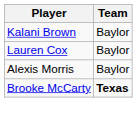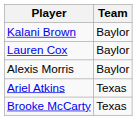+ row: Ariel Atkins | Texas
Brooke McCarty | Team: bold -> normal
